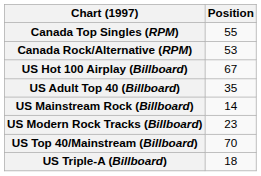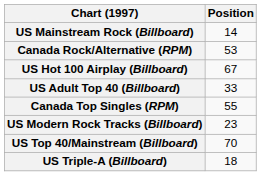rows swapped: Canada Top Singles (RPM) <-> US Mainstream Rock (Billboard)
US Adult Top 40 (Billboard) | Position: 35 -> 33
